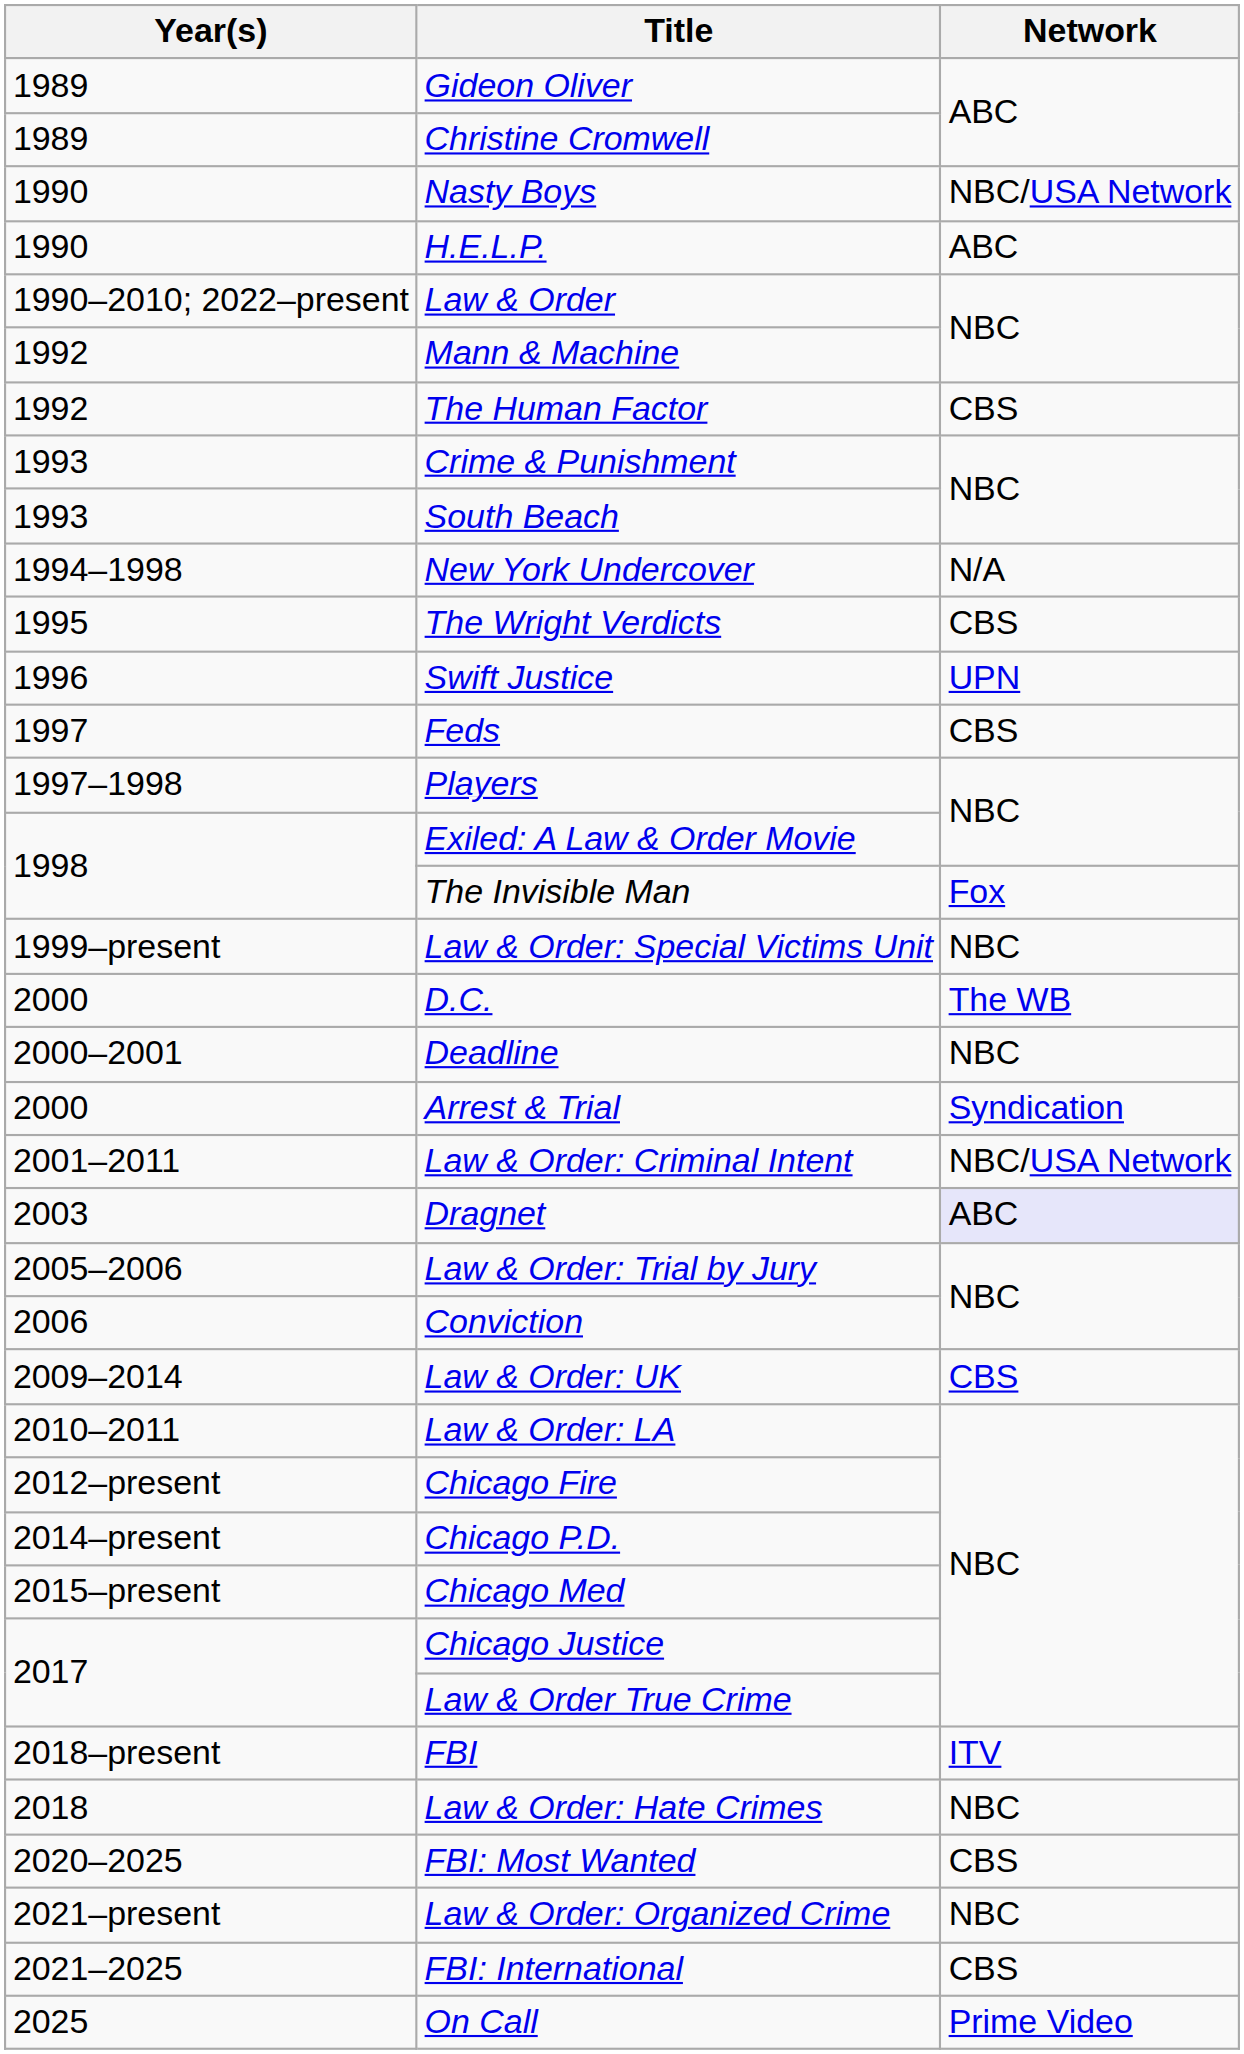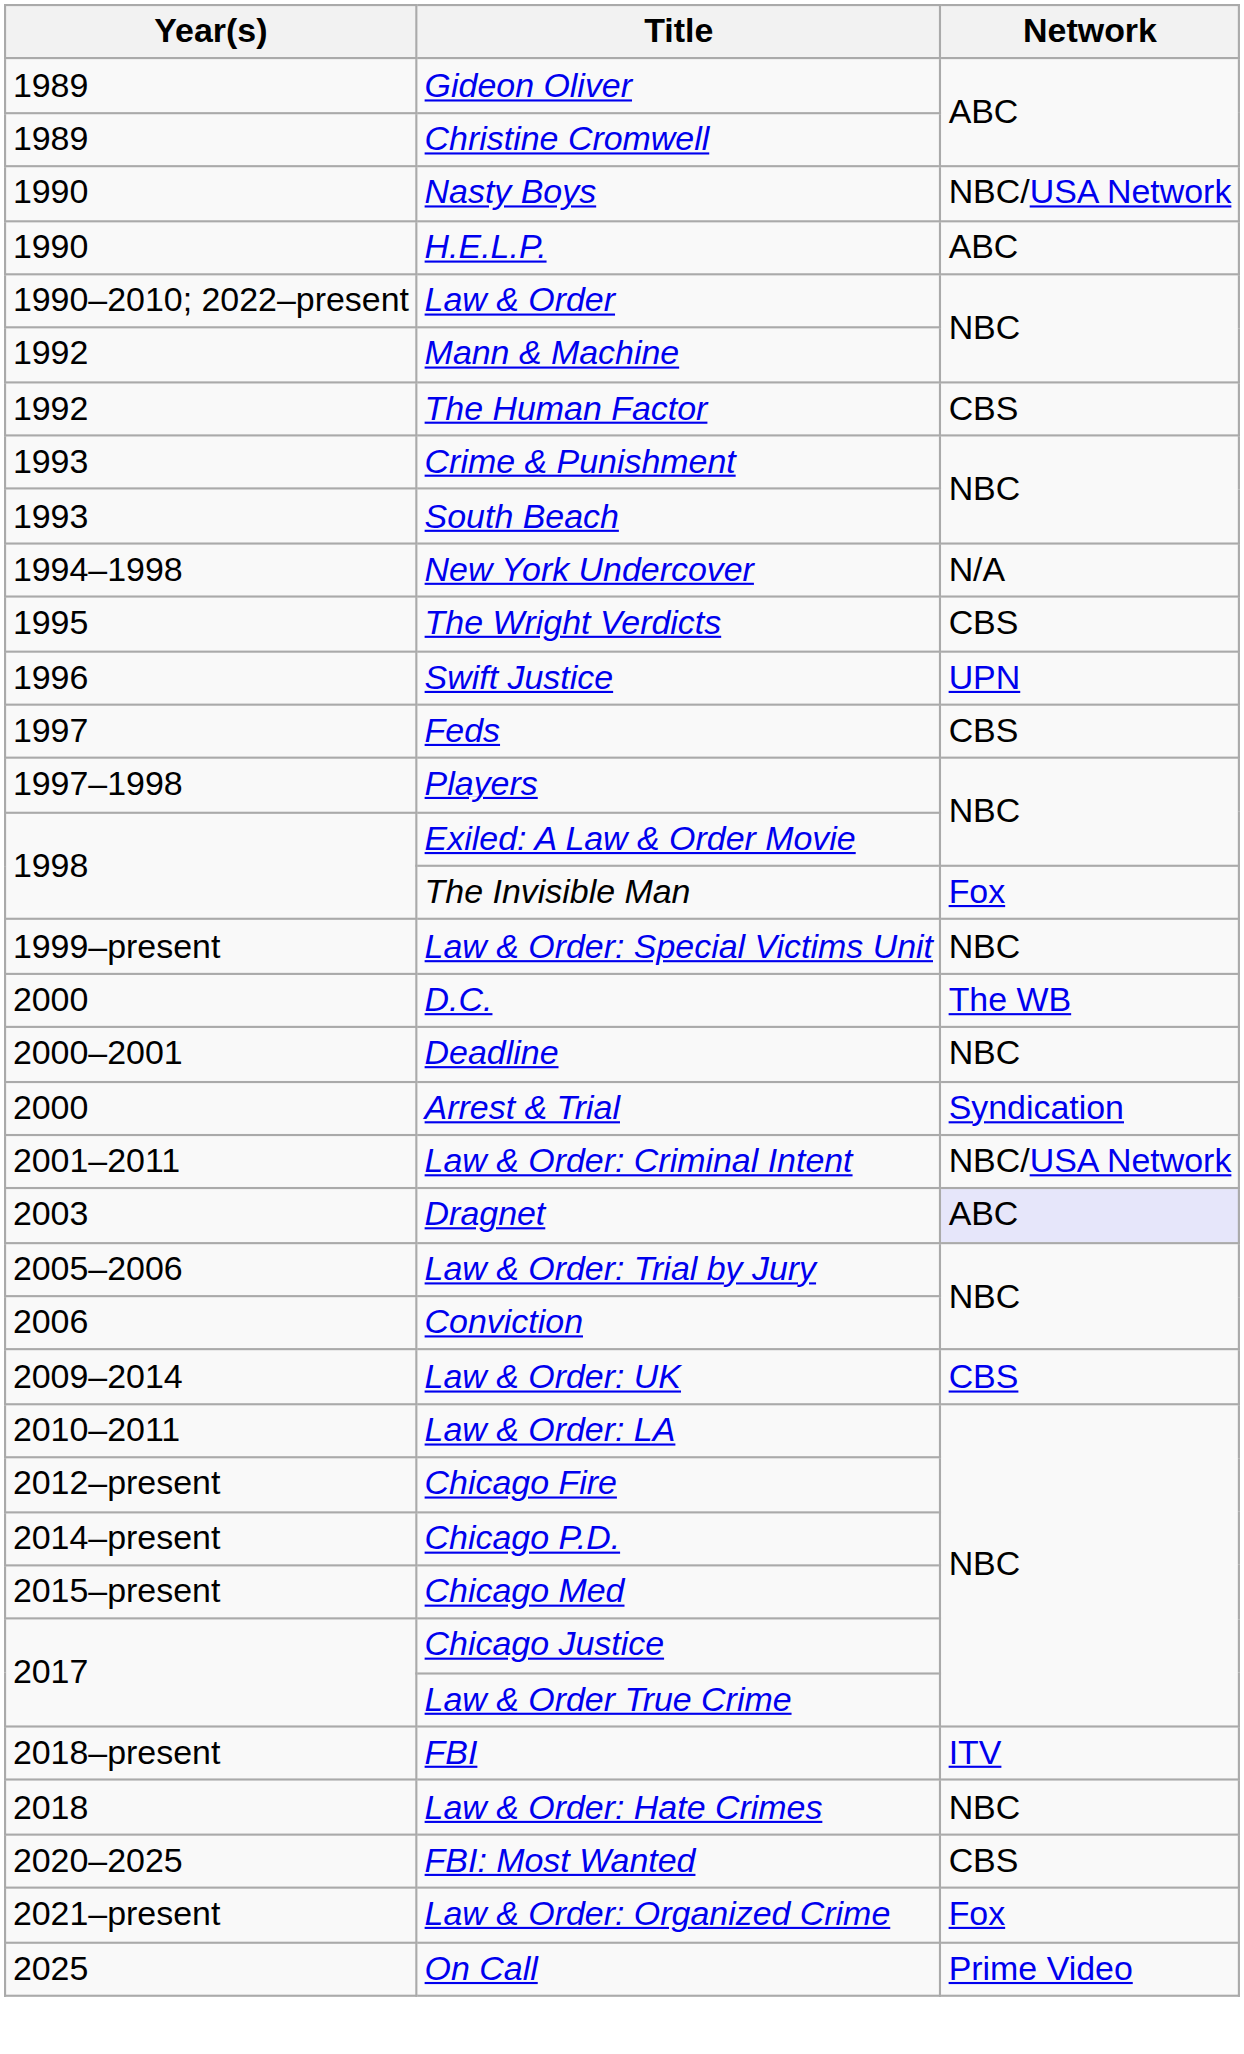Law & Order: Organized Crime | Network: NBC -> Fox
- row: 2021–2025 | FBI: International | CBS
